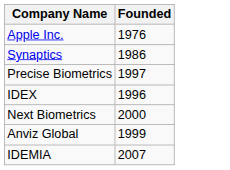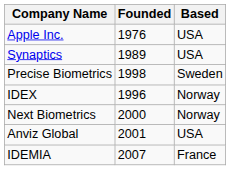+ column: Based | USA | USA | Sweden | Norway | Norway | USA | France
Synaptics | Founded: 1986 -> 1989
Precise Biometrics | Founded: 1997 -> 1998
Anviz Global | Founded: 1999 -> 2001
